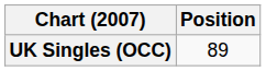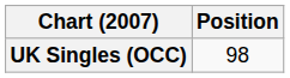UK Singles (OCC) | Position: 89 -> 98
